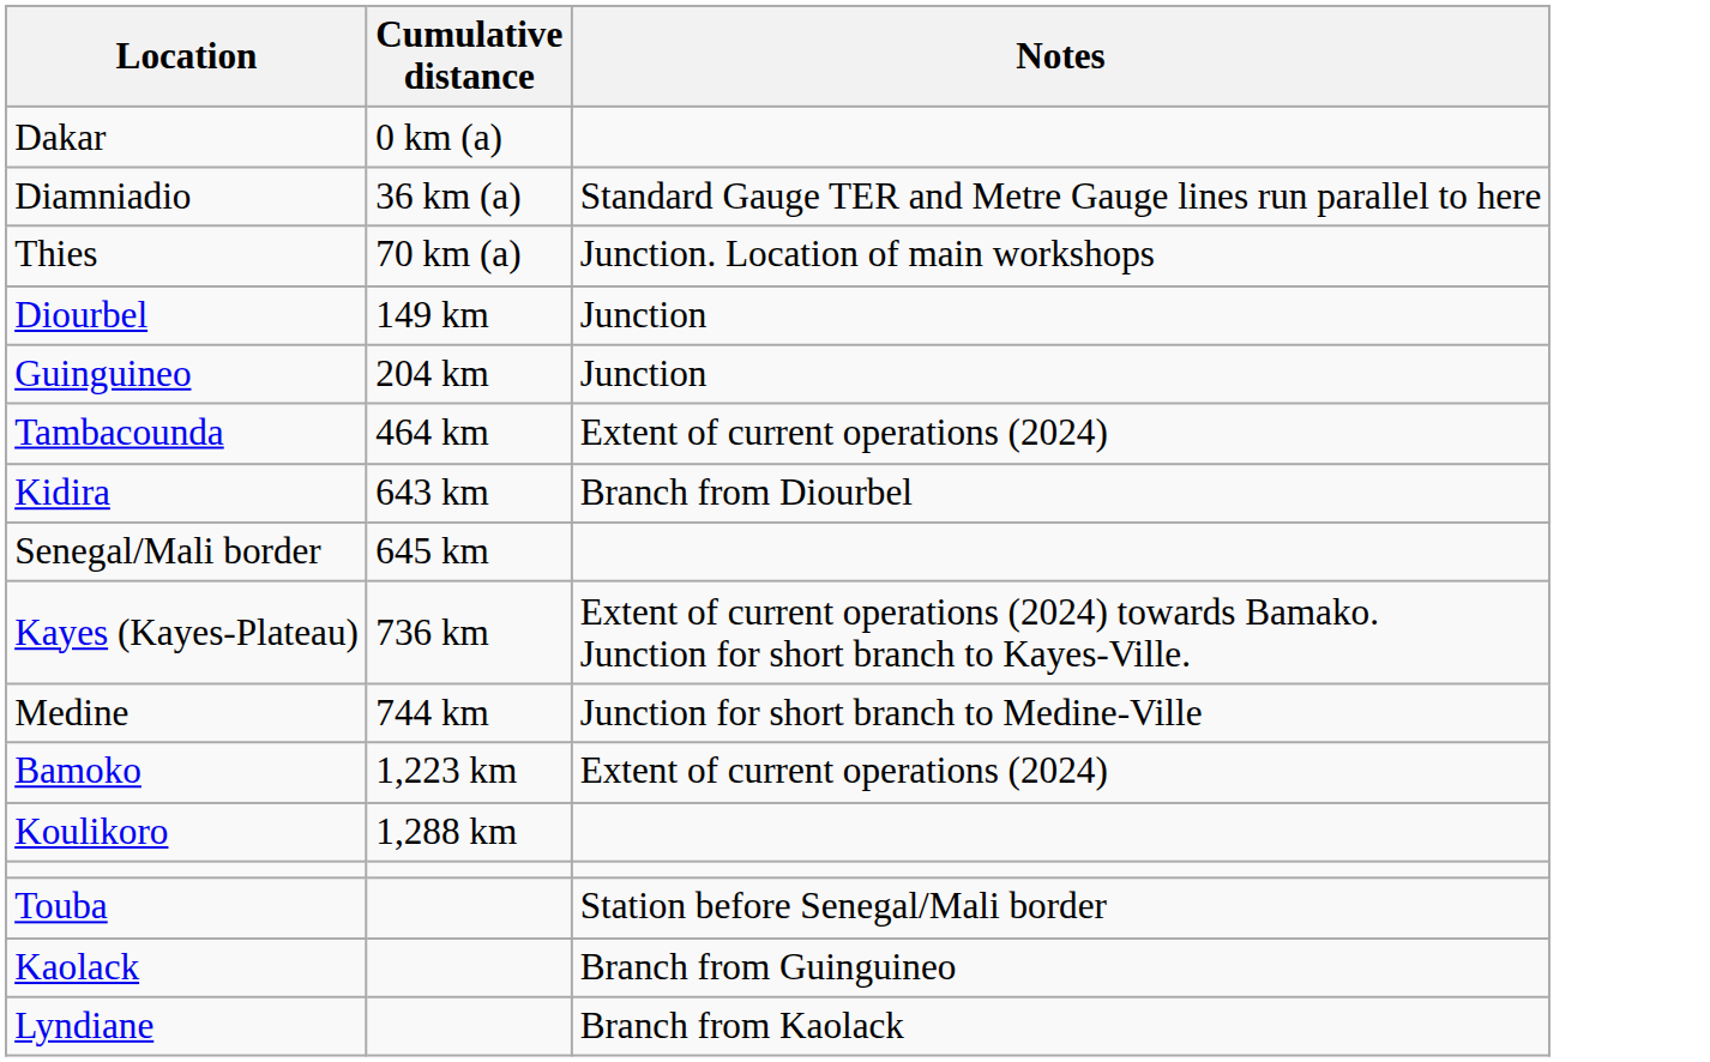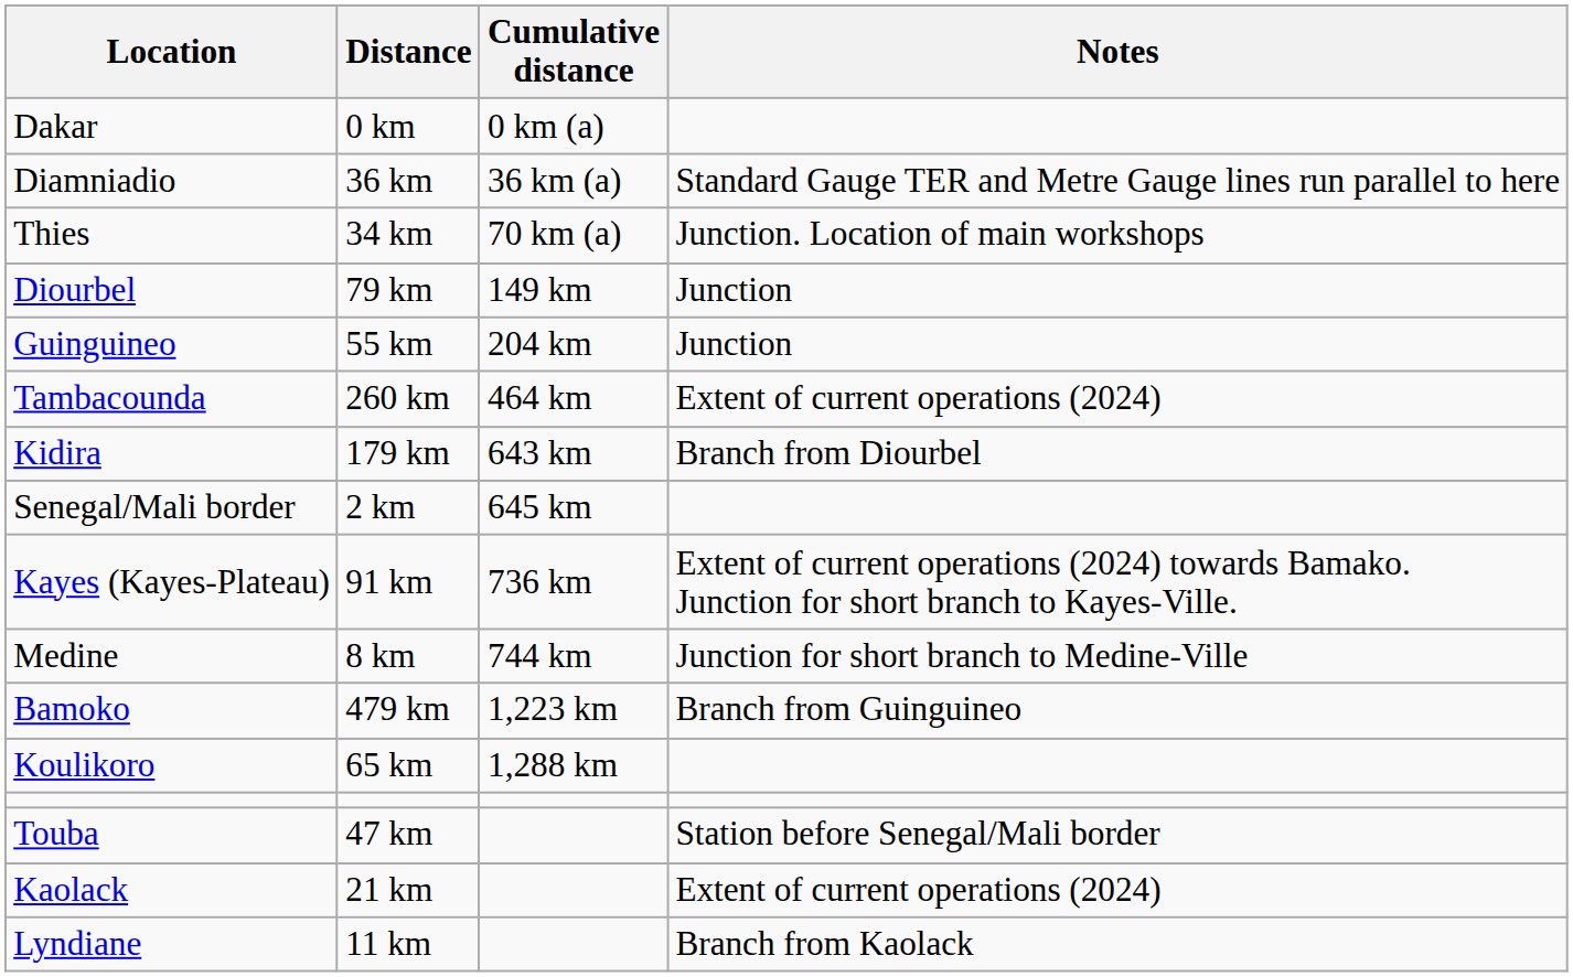+ column: Distance | 0 km | 36 km | 34 km | 79 km | 55 km | 260 km | 179 km | 2 km | 91 km | 8 km | 479 km | 65 km | 47 km | 21 km | 11 km
Bamoko | Notes: Extent of current operations (2024) -> Branch from Guinguineo
Kaolack | Notes: Branch from Guinguineo -> Extent of current operations (2024)
